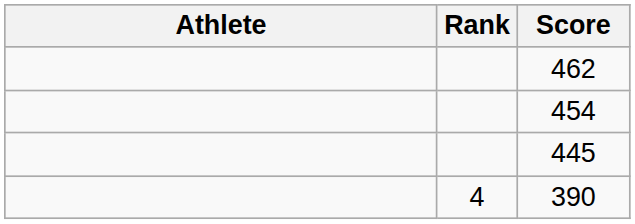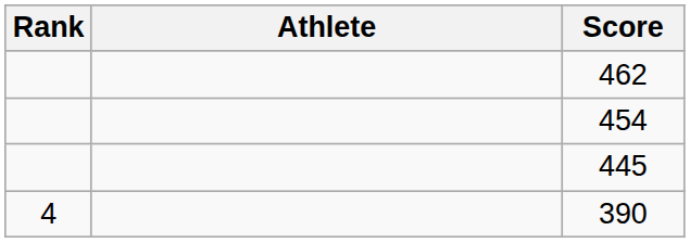columns swapped: Rank <-> Athlete
